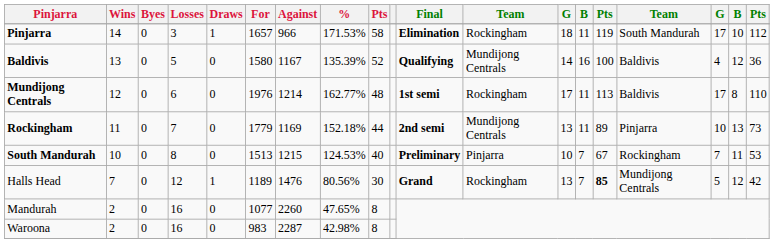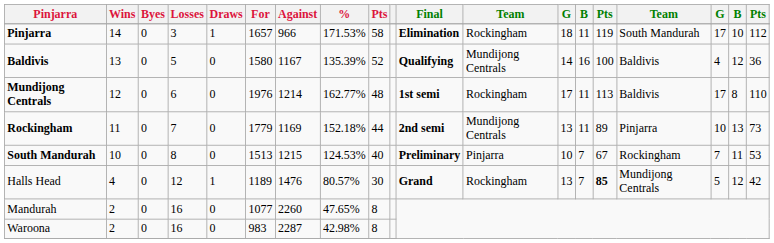Halls Head | Wins: 7 -> 4
Halls Head | %: 80.56% -> 80.57%
